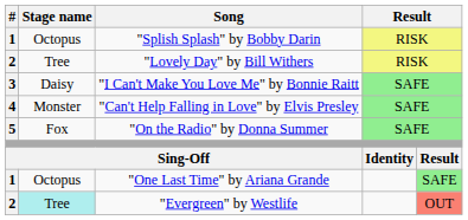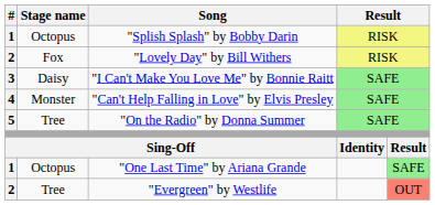"Lovely Day" by Bill Withers | Stage name: Tree -> Fox
"On the Radio" by Donna Summer | Stage name: Fox -> Tree
"Evergreen" by Westlife | Stage name: paleturquoise background -> no background
